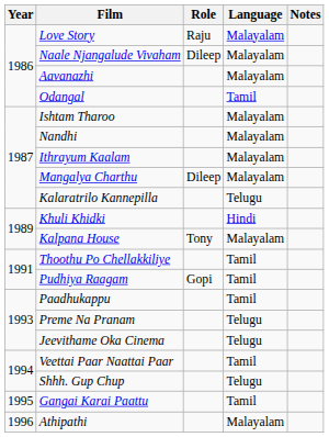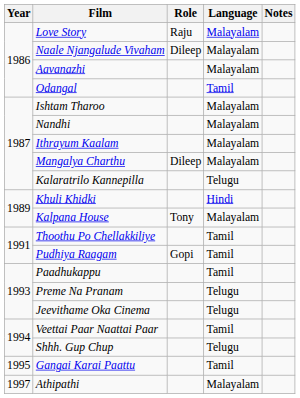Athipathi | Year: 1996 -> 1997
